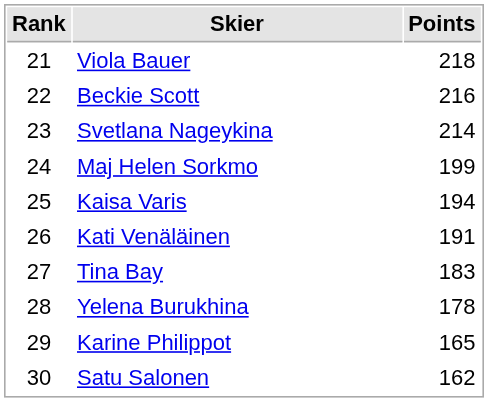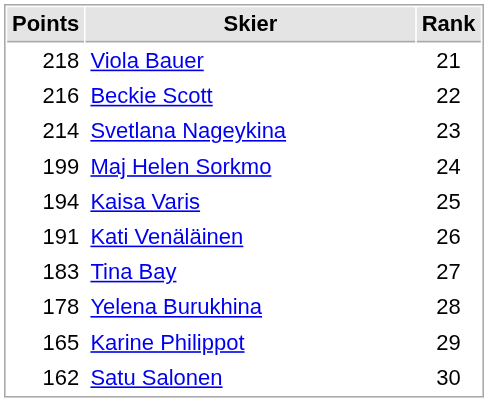columns swapped: Rank <-> Points
